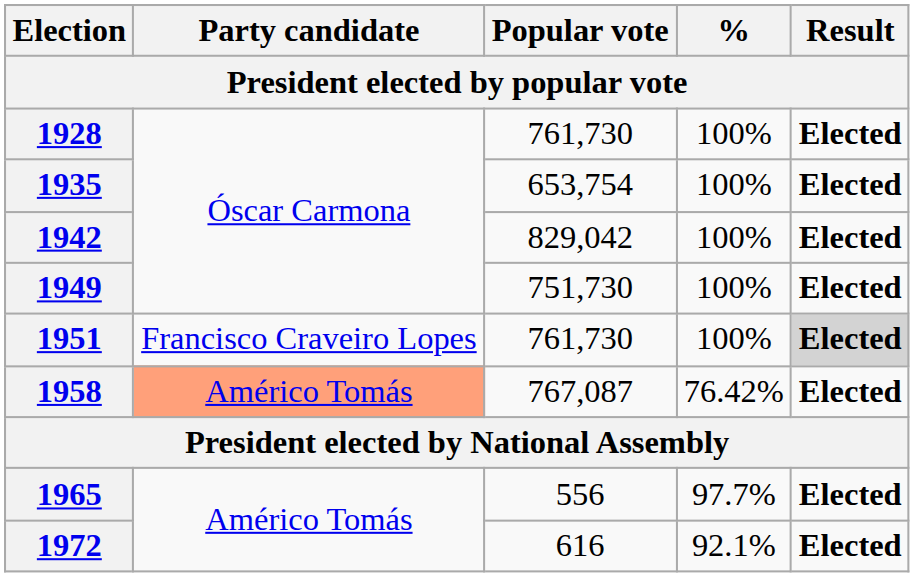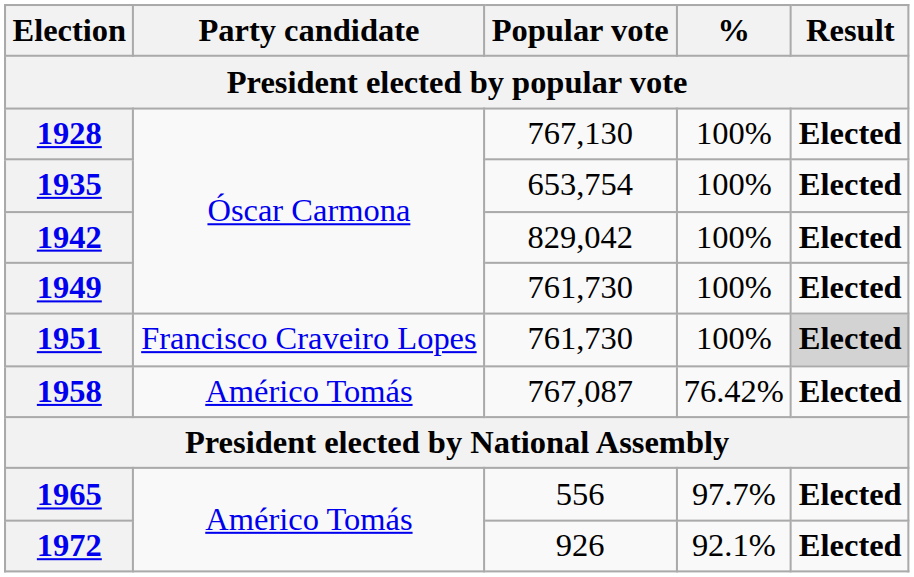1928 | Popular vote: 761,730 -> 767,130
1949 | Popular vote: 751,730 -> 761,730
1958 | Party candidate: lightsalmon background -> no background
1972 | Popular vote: 616 -> 926
